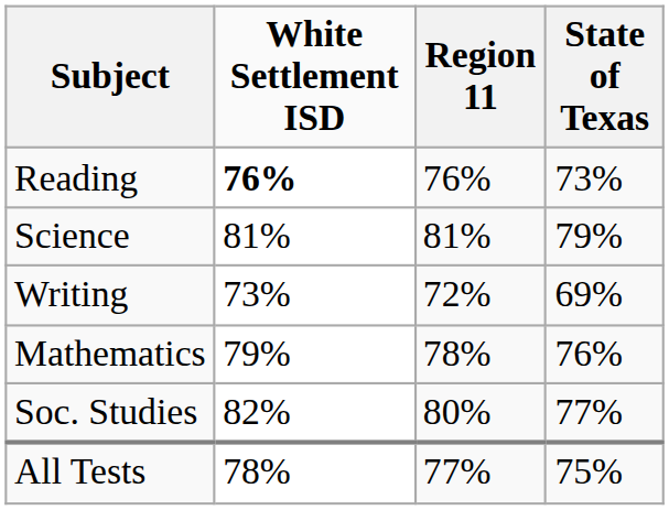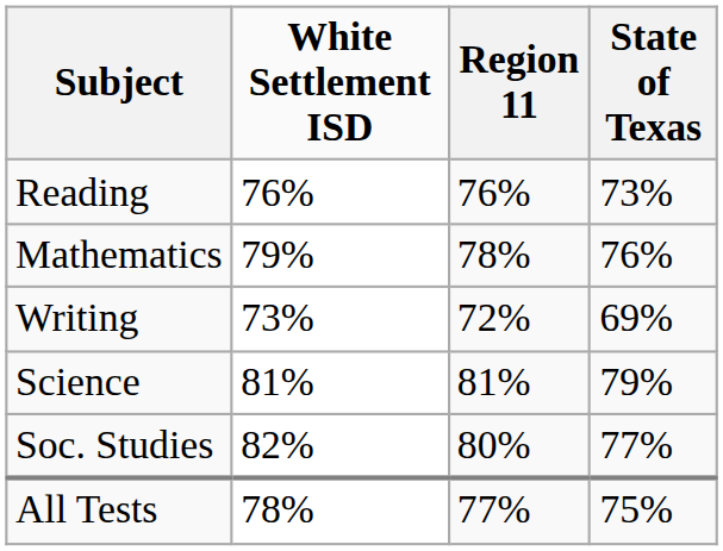Reading | White Settlement ISD: bold -> normal
rows swapped: Mathematics <-> Science
